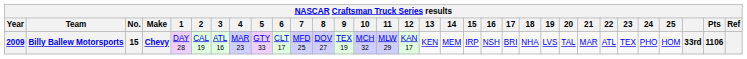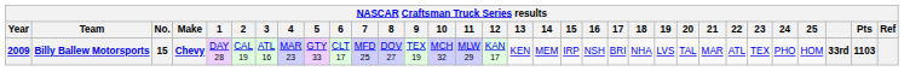Billy Ballew Motorsports | Pts: 1106 -> 1103
